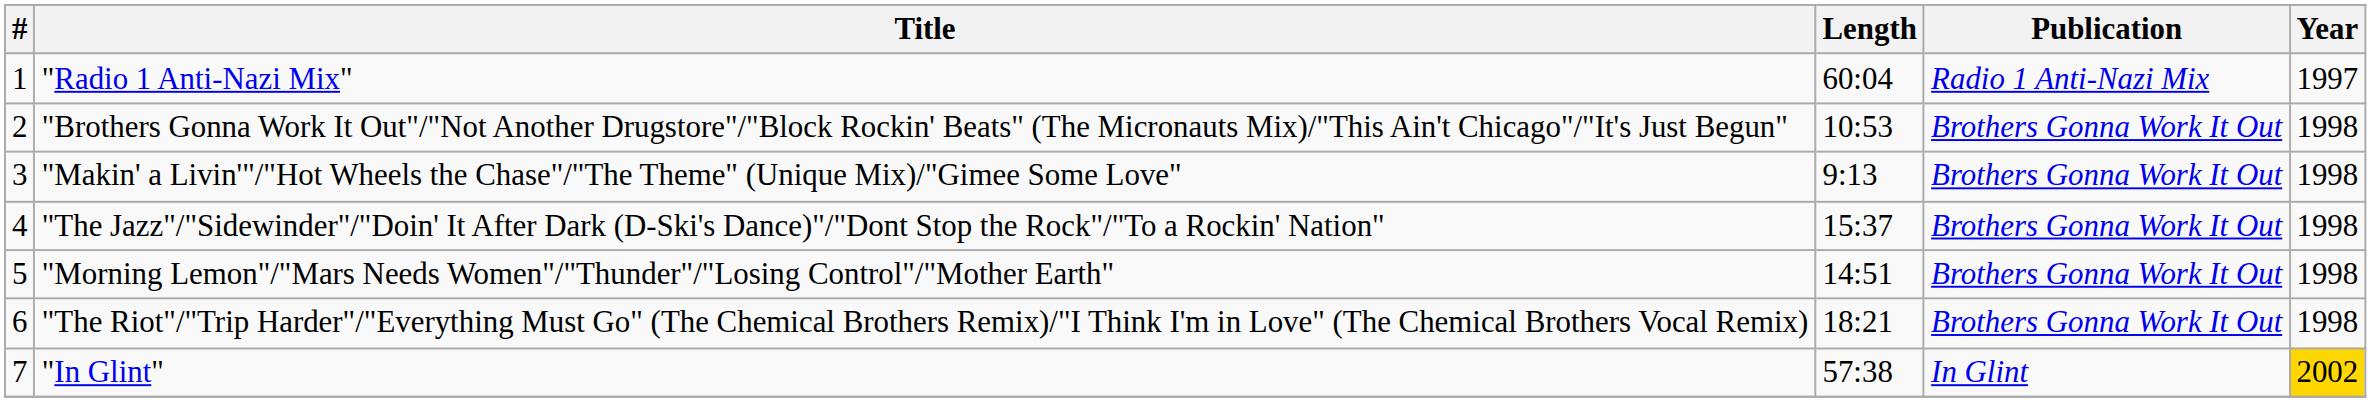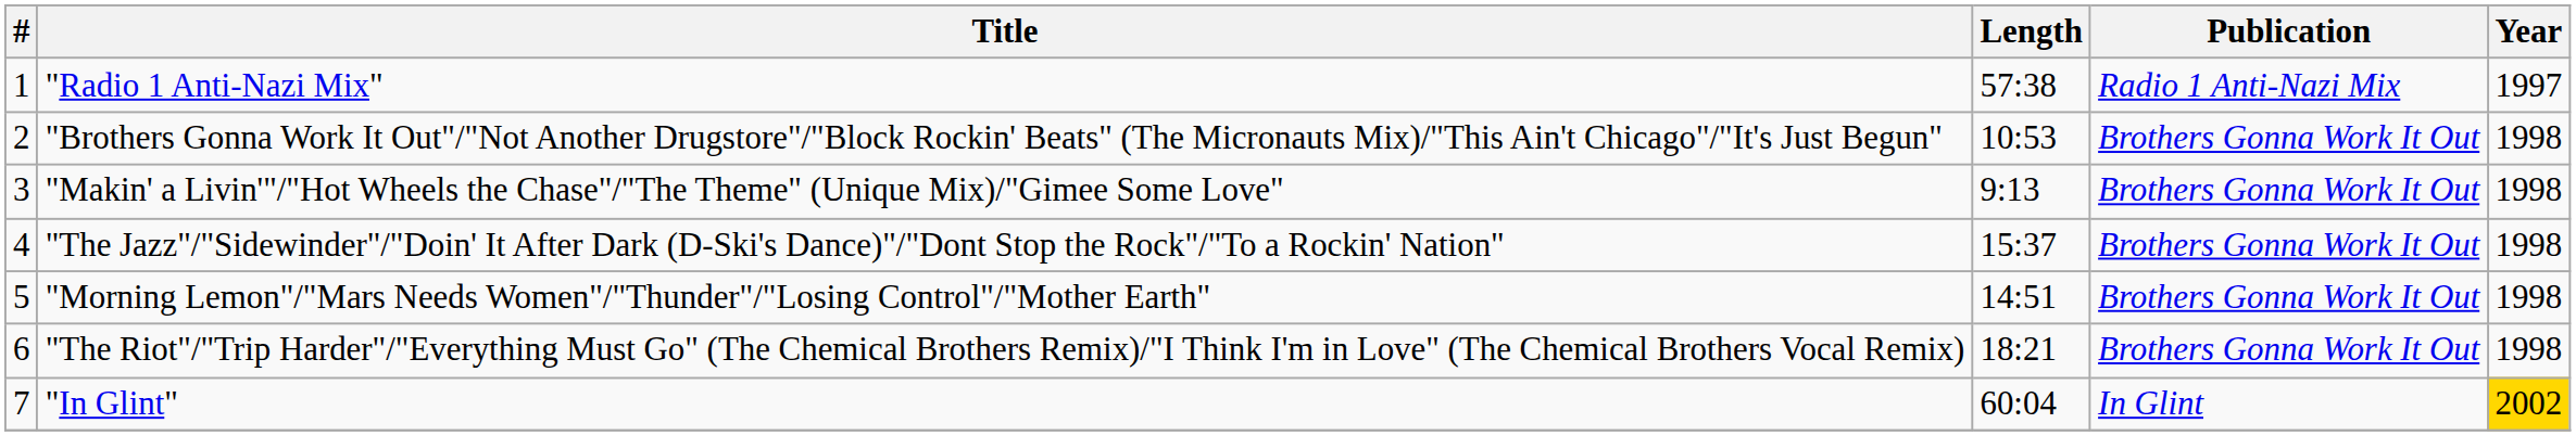"Radio 1 Anti-Nazi Mix" | Length: 60:04 -> 57:38
"In Glint" | Length: 57:38 -> 60:04
